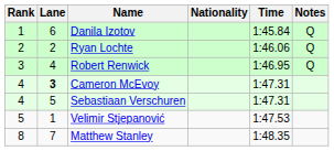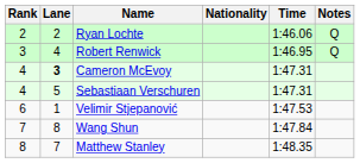- row: 1 | 6 | Danila Izotov | 1:45.84 | Q
Velimir Stjepanović | Rank: 5 -> 6
+ row: 7 | 8 | Wang Shun | 1:47.84
